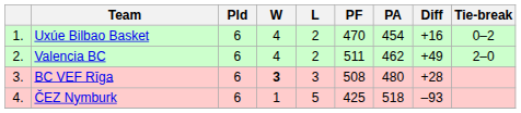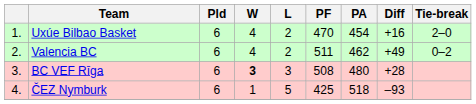Uxúe Bilbao Basket | Tie-break: 0–2 -> 2–0
Valencia BC | Tie-break: 2–0 -> 0–2
